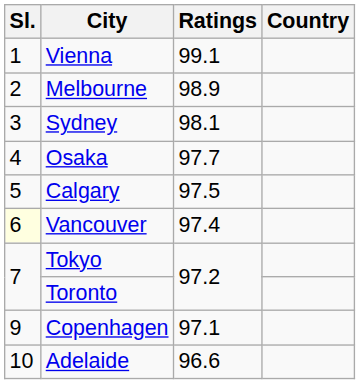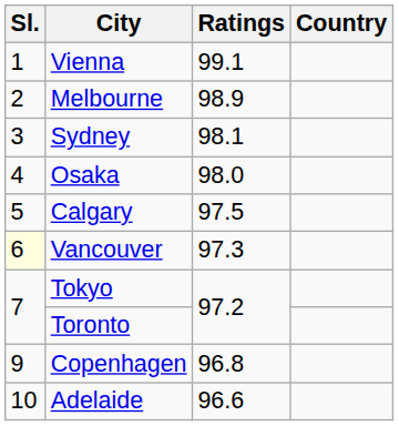Osaka | Ratings: 97.7 -> 98.0
Vancouver | Ratings: 97.4 -> 97.3
Copenhagen | Ratings: 97.1 -> 96.8
